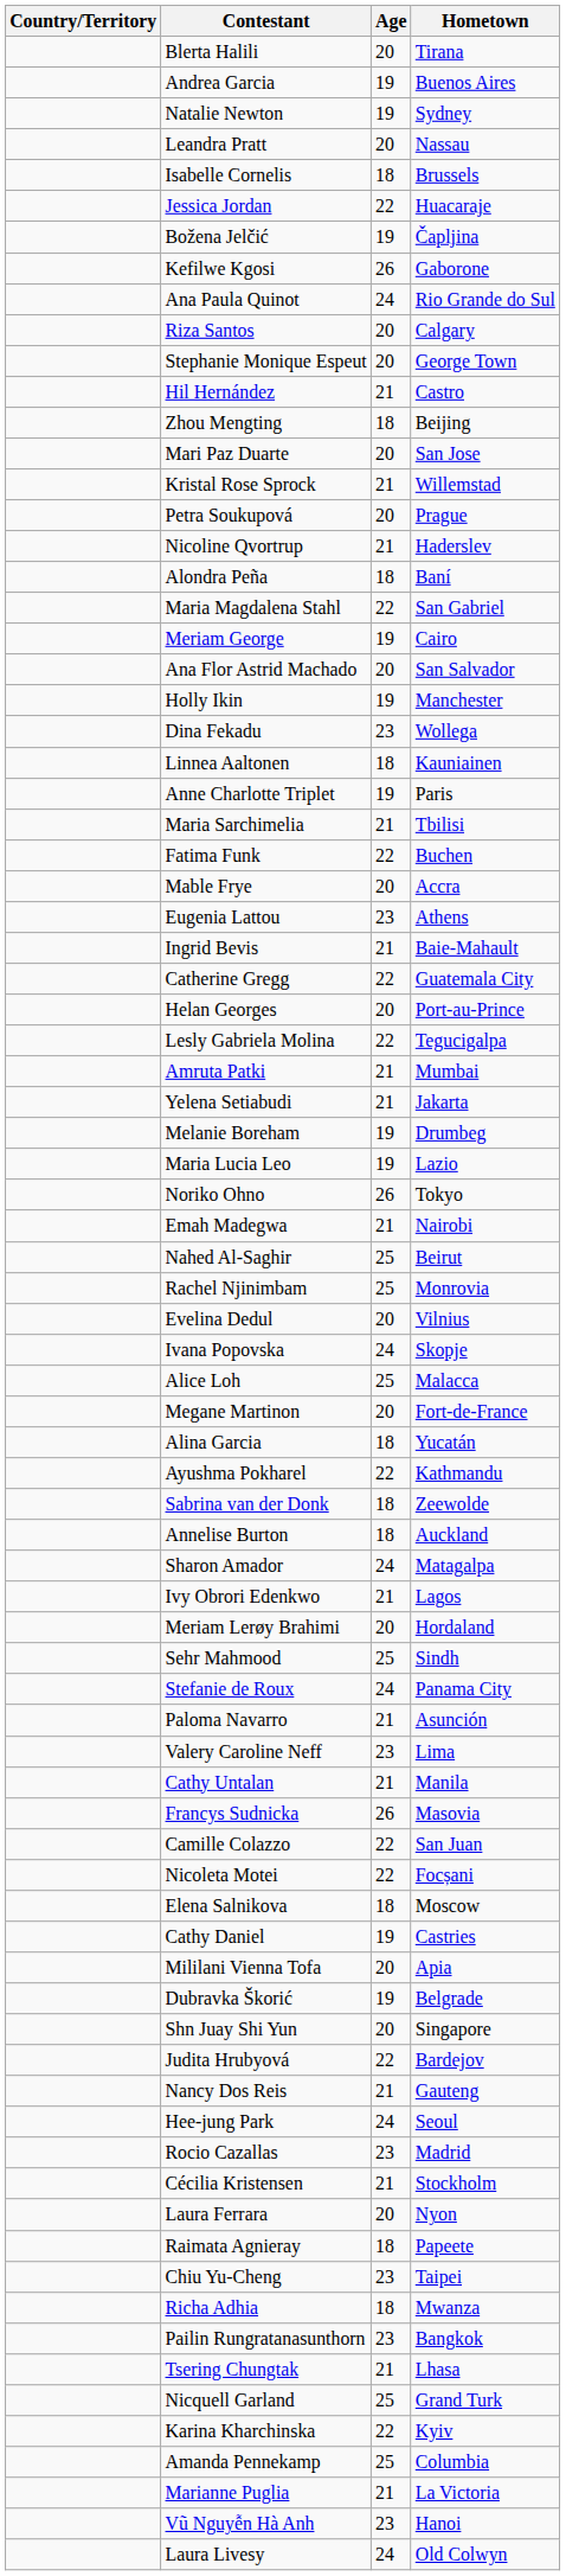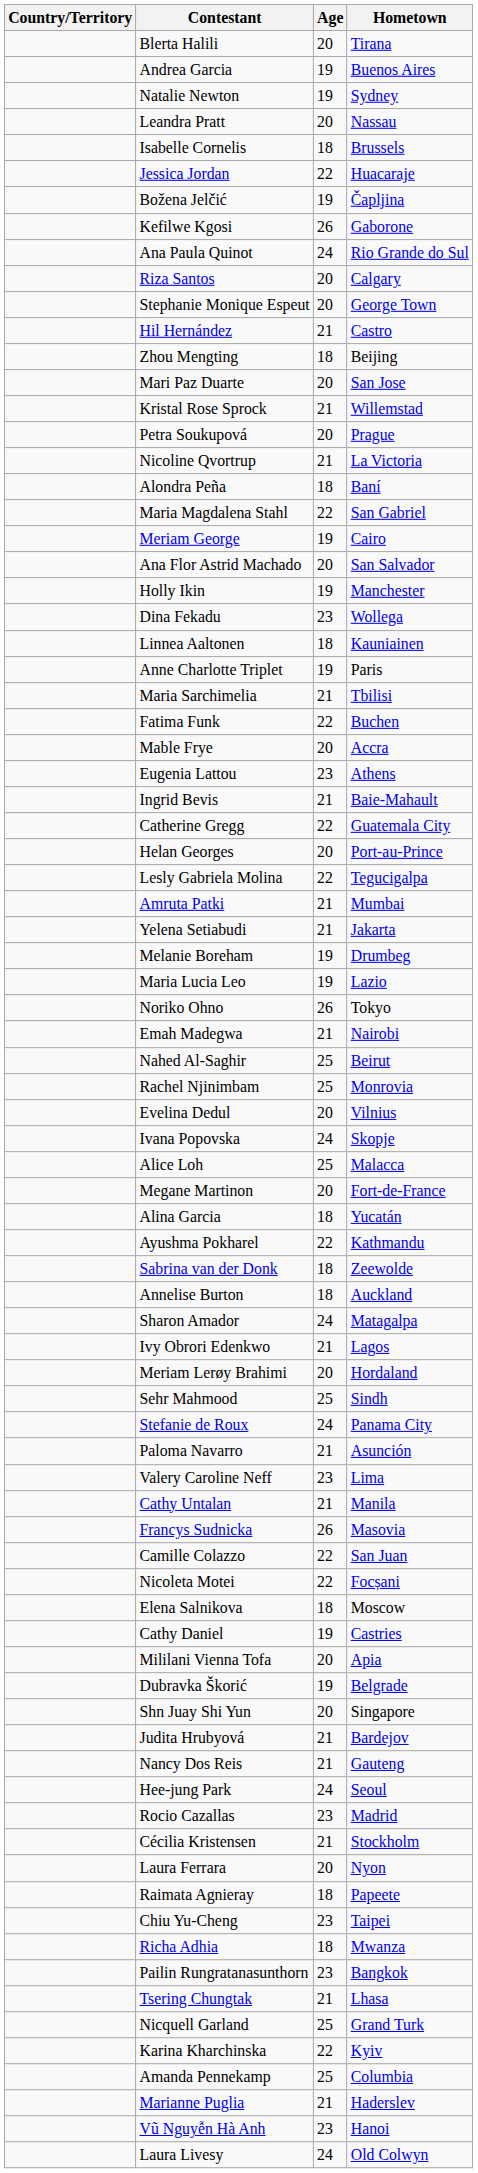Nicoline Qvortrup | Hometown: Haderslev -> La Victoria
Judita Hrubyová | Age: 22 -> 21
Marianne Puglia | Hometown: La Victoria -> Haderslev
